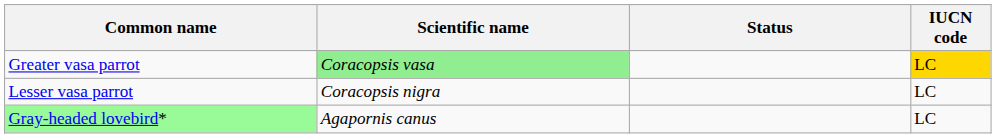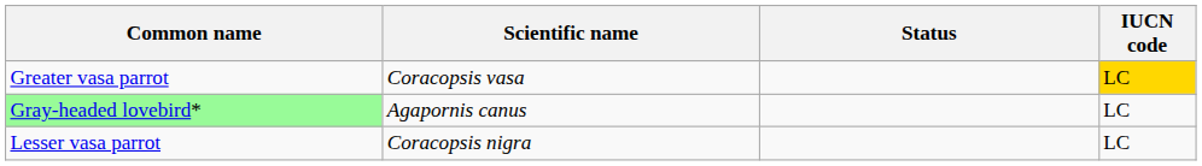Greater vasa parrot | Scientific name: lightgreen background -> no background
rows swapped: Lesser vasa parrot <-> Gray-headed lovebird*
